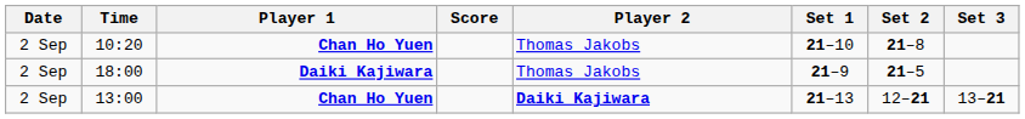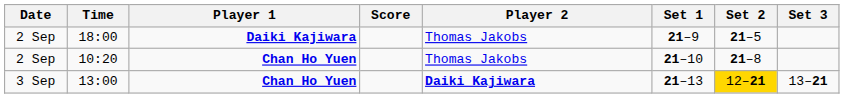rows swapped: 10:20 <-> 18:00
13:00 | Date: 2 Sep -> 3 Sep
13:00 | Set 2: no background -> gold background
